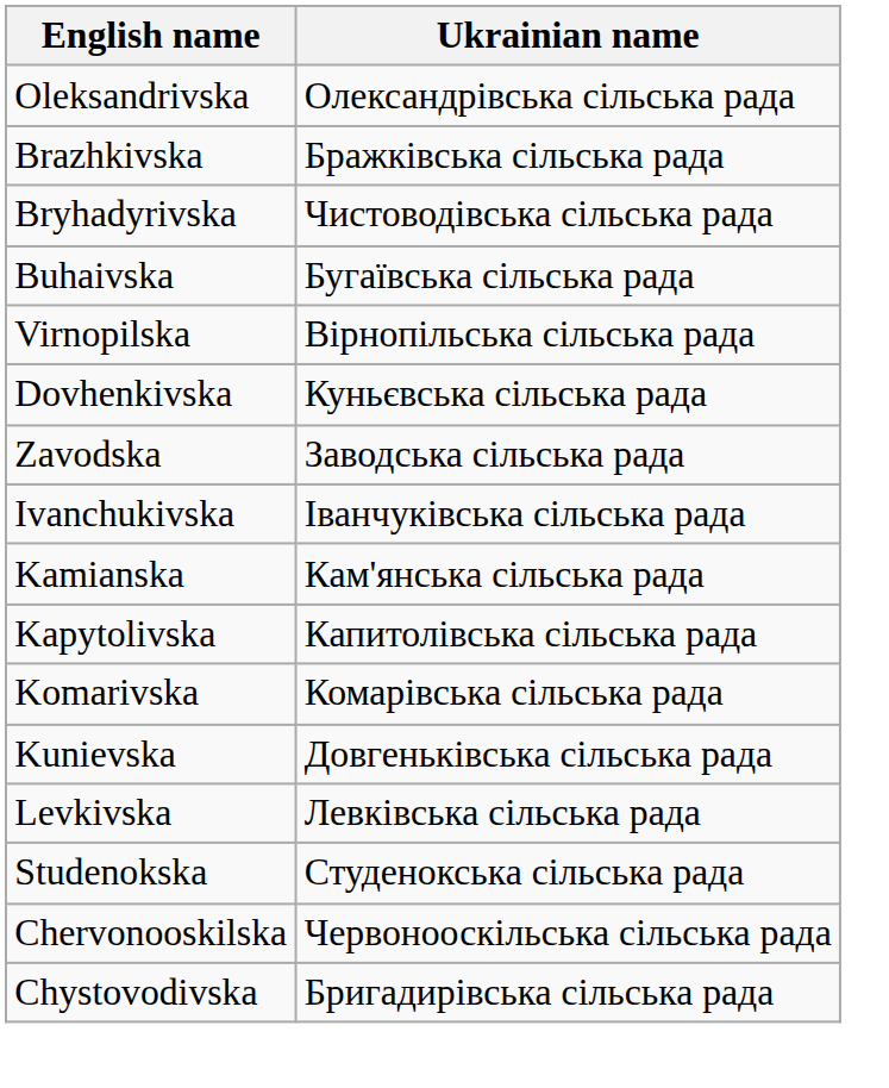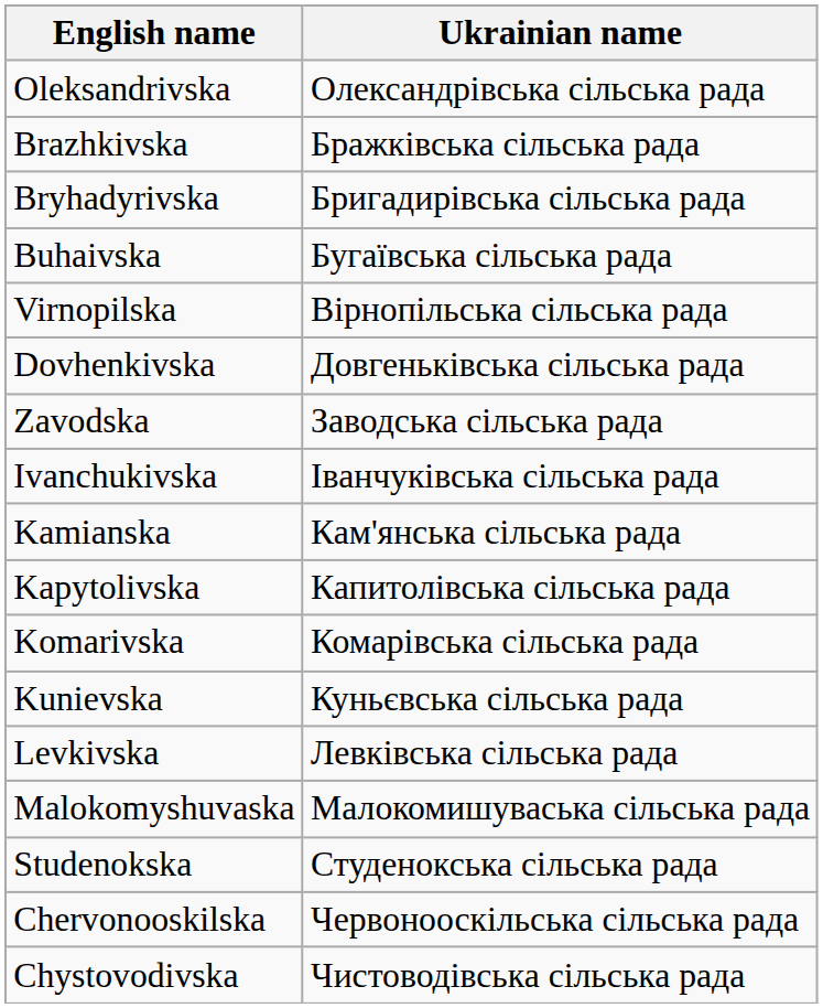Bryhadyrivska | Ukrainian name: Чистоводівська сільська рада -> Бригадирівська сільська рада
Dovhenkivska | Ukrainian name: Куньєвська сільська рада -> Довгеньківська сільська рада
Kunievska | Ukrainian name: Довгеньківська сільська рада -> Куньєвська сільська рада
+ row: Malokomyshuvaska | Малокомишуваська сільська рада
Chystovodivska | Ukrainian name: Бригадирівська сільська рада -> Чистоводівська сільська рада
